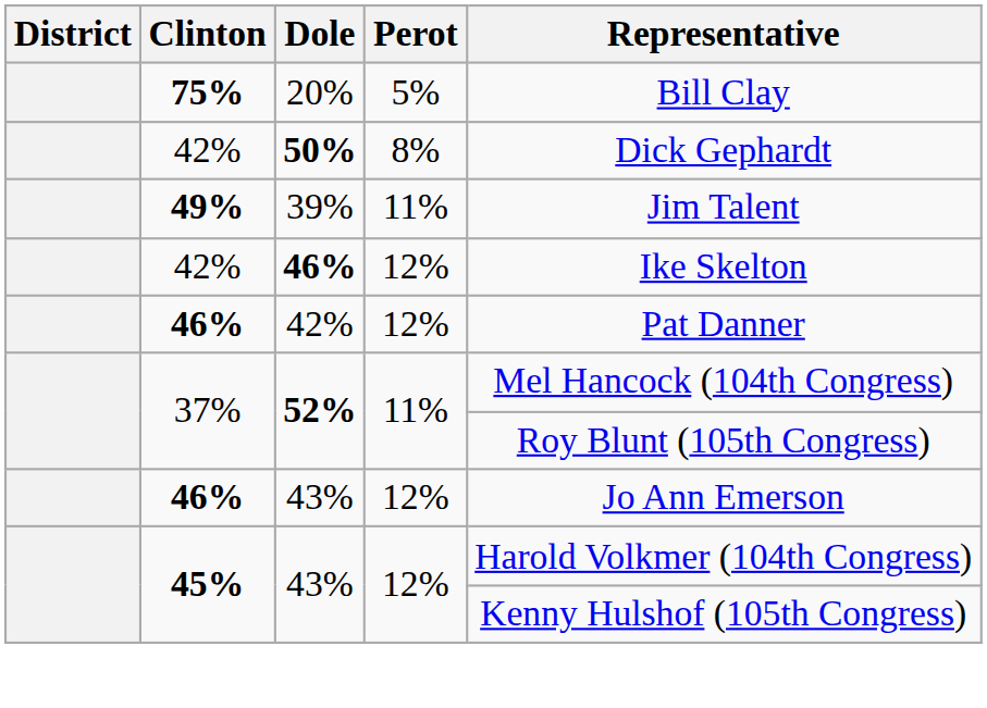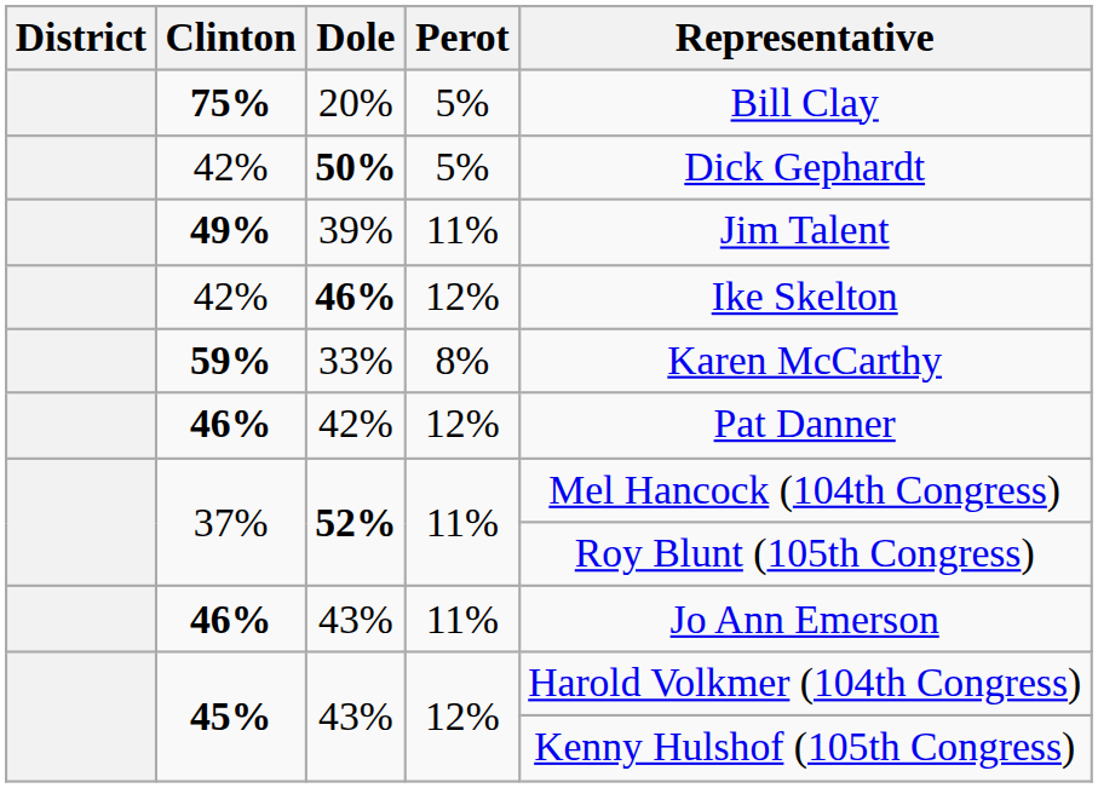50% | Perot: 8% -> 5%
+ row: 59% | 33% | 8% | Karen McCarthy
46% / 43% | Perot: 12% -> 11%
